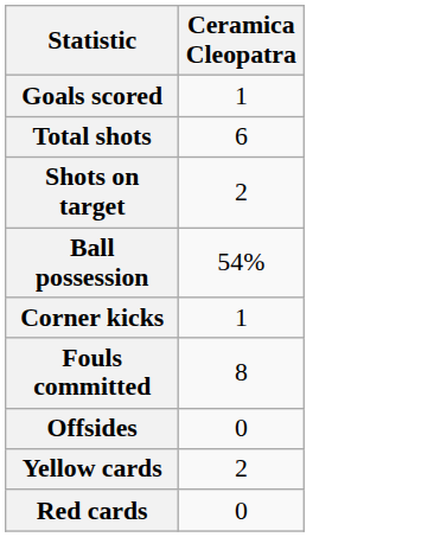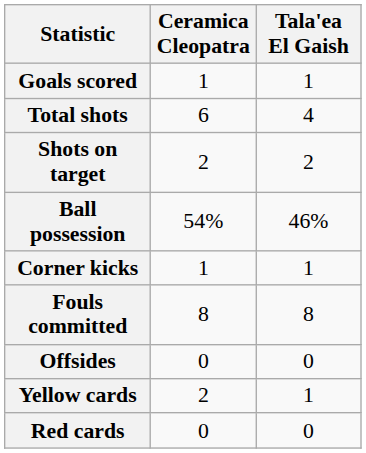+ column: Tala'ea El Gaish | 1 | 4 | 2 | 46% | 1 | 8 | 0 | 1 | 0
